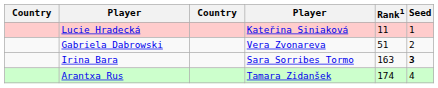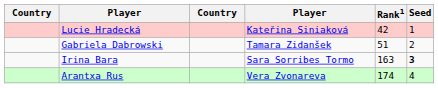Lucie Hradecká | Rank1: 11 -> 42
Gabriela Dabrowski | column 4: Vera Zvonareva -> Tamara Zidanšek
Arantxa Rus | column 4: Tamara Zidanšek -> Vera Zvonareva
